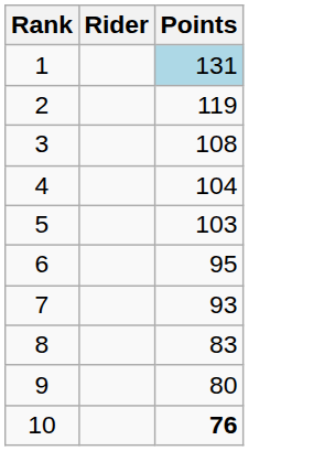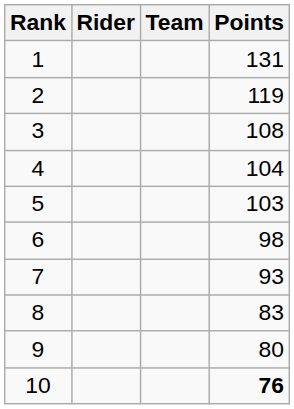+ column: Team
1 | Points: lightblue background -> no background
6 | Points: 95 -> 98
